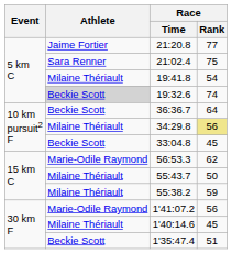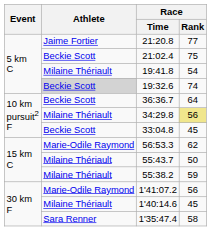21:02.4 | Athlete: Sara Renner -> Beckie Scott
1'35:47.4 | Athlete: Beckie Scott -> Sara Renner
1'35:47.4 | Race / Rank: 51 -> 58
